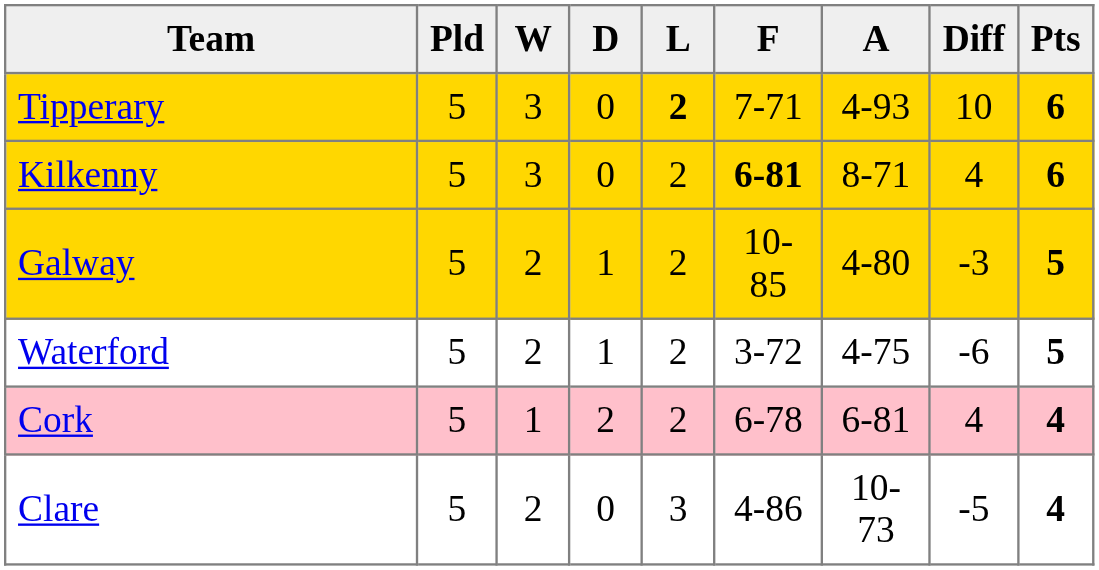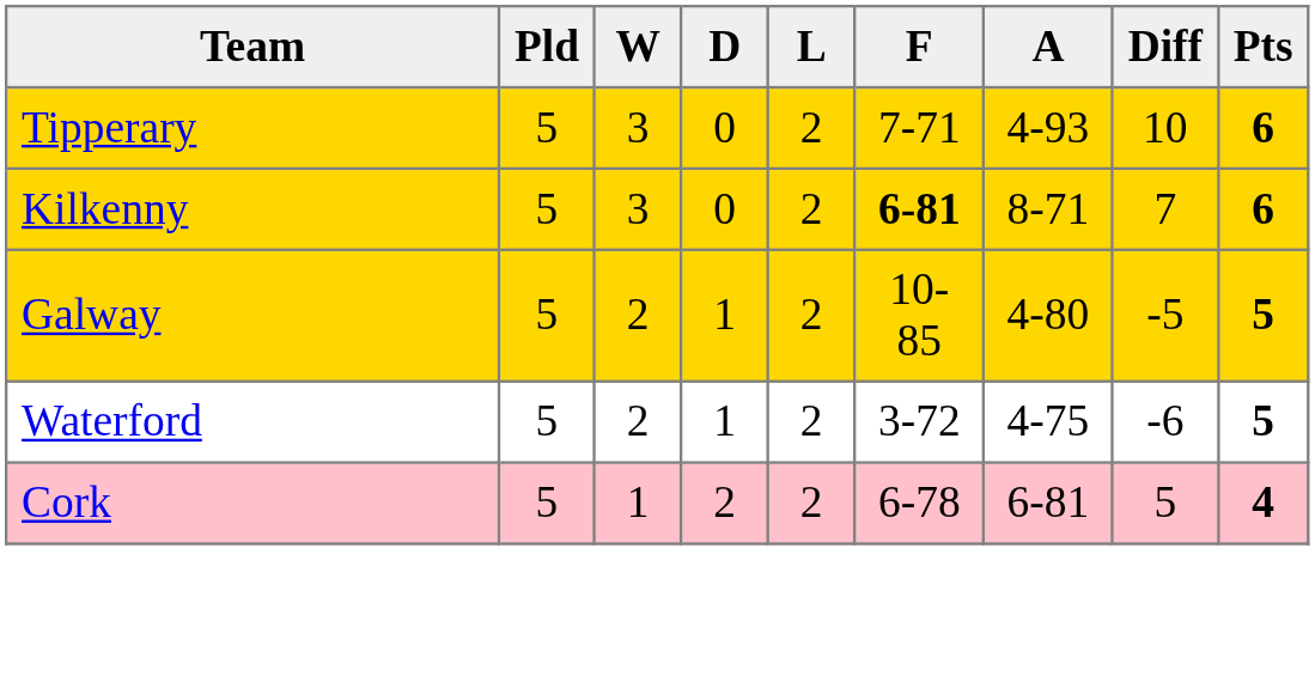Tipperary | L: bold -> normal
Kilkenny | Diff: 4 -> 7
Galway | Diff: -3 -> -5
Cork | Diff: 4 -> 5
- row: Clare | 5 | 2 | 0 | 3 | 4-86 | 10-73 | -5 | 4
